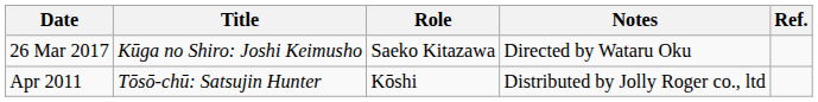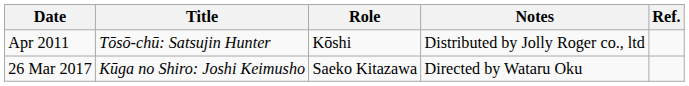rows swapped: Apr 2011 <-> 26 Mar 2017
